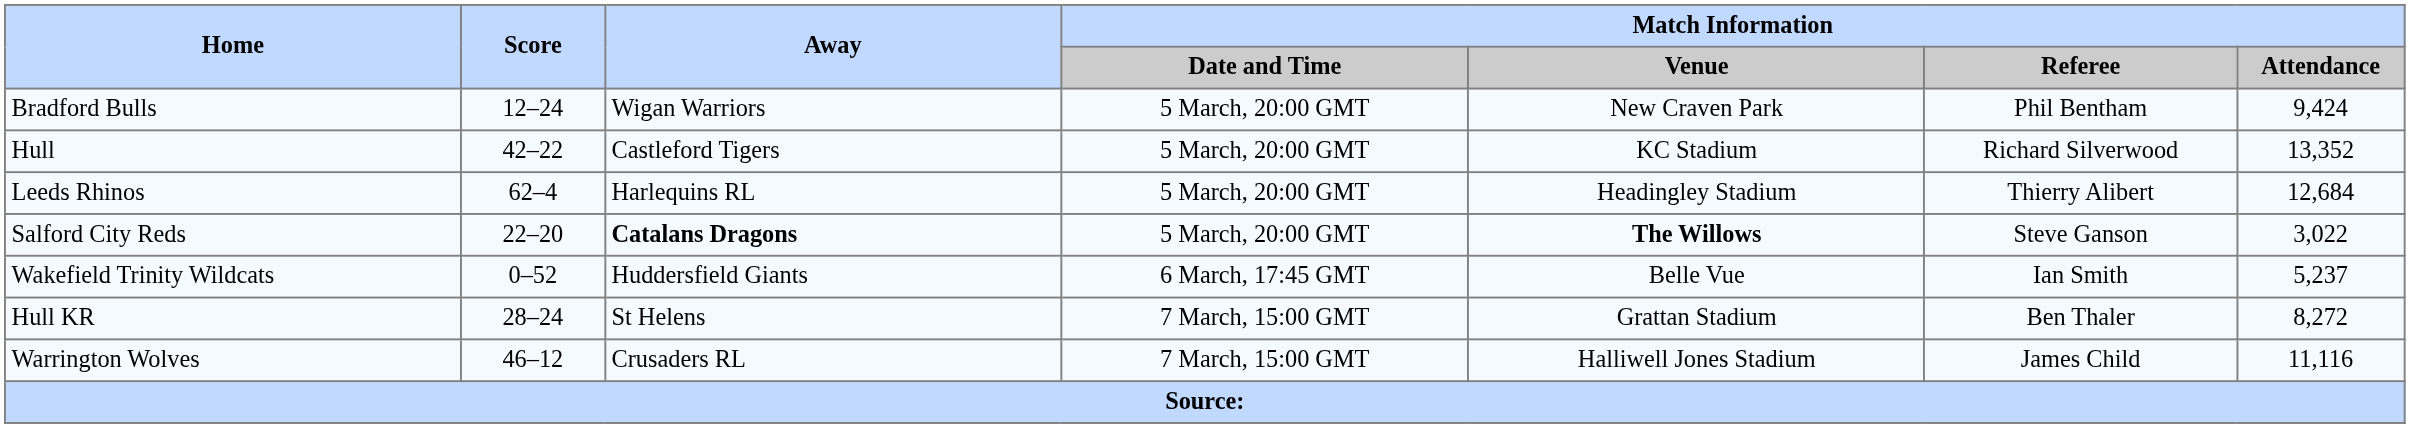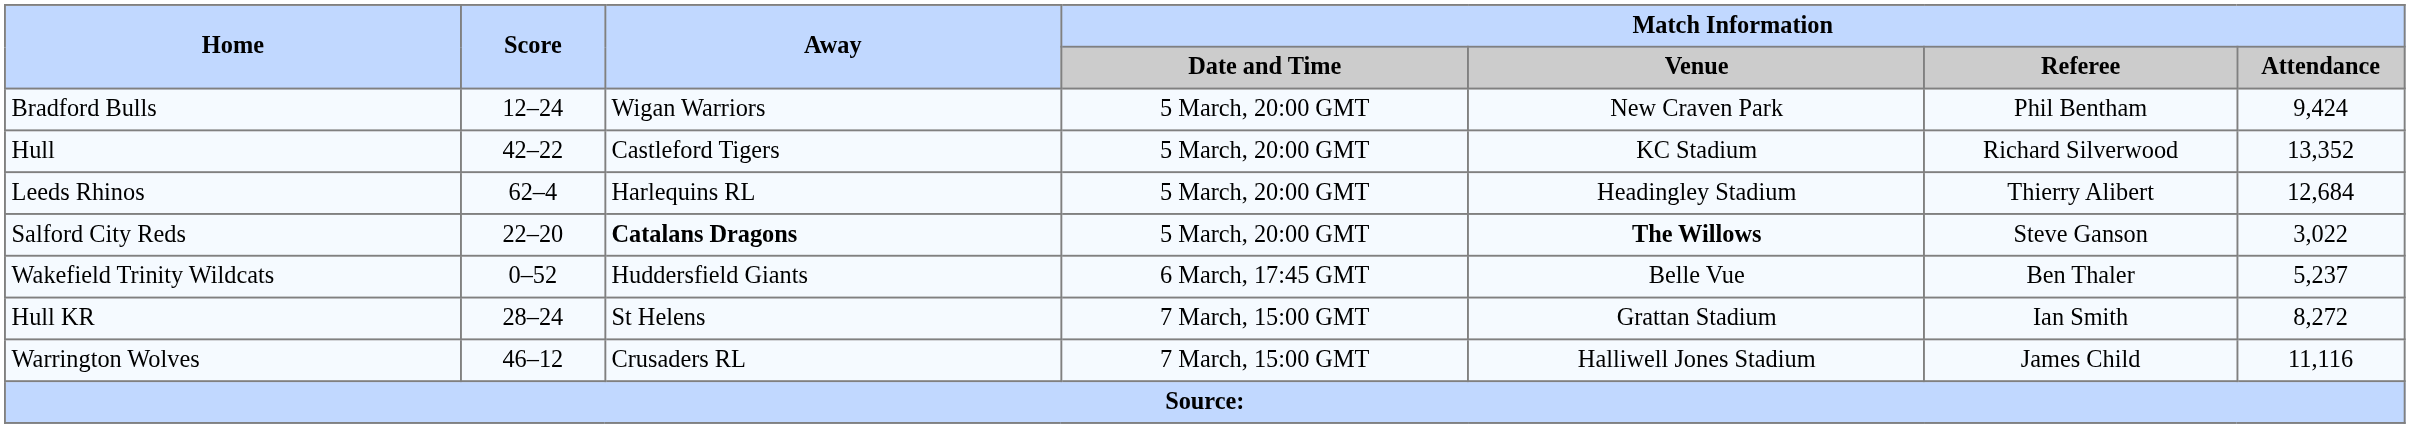Wakefield Trinity Wildcats | Match Information / Referee: Ian Smith -> Ben Thaler
Hull KR | Match Information / Referee: Ben Thaler -> Ian Smith
